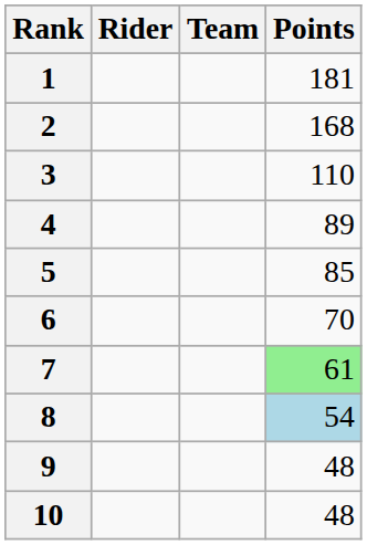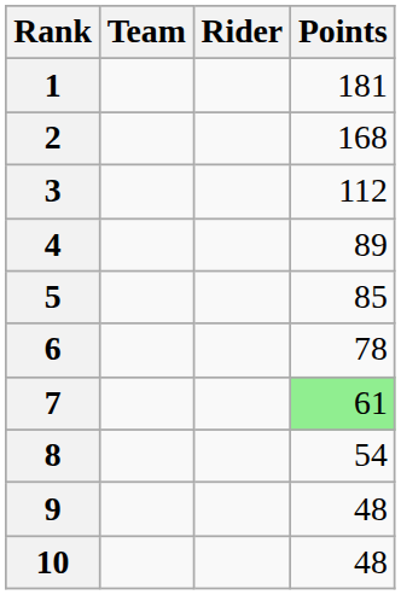columns swapped: Rider <-> Team
3 | Points: 110 -> 112
6 | Points: 70 -> 78
8 | Points: lightblue background -> no background
